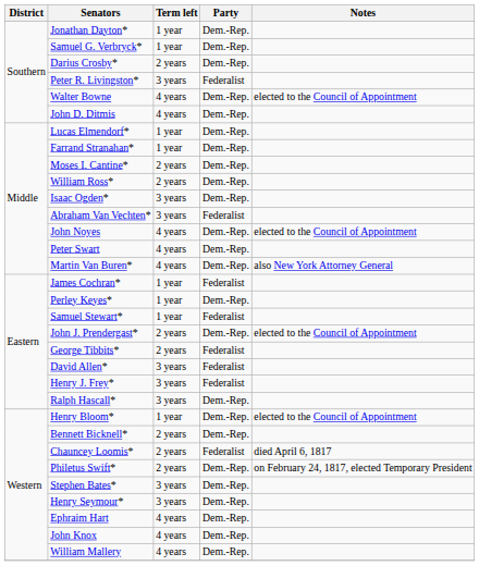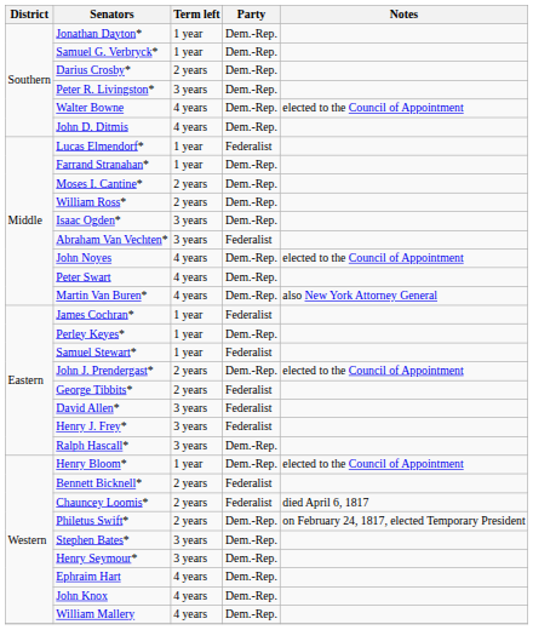Peter R. Livingston* | Party: Federalist -> Dem.-Rep.
Lucas Elmendorf* | Party: Dem.-Rep. -> Federalist
Bennett Bicknell* | Party: Dem.-Rep. -> Federalist
